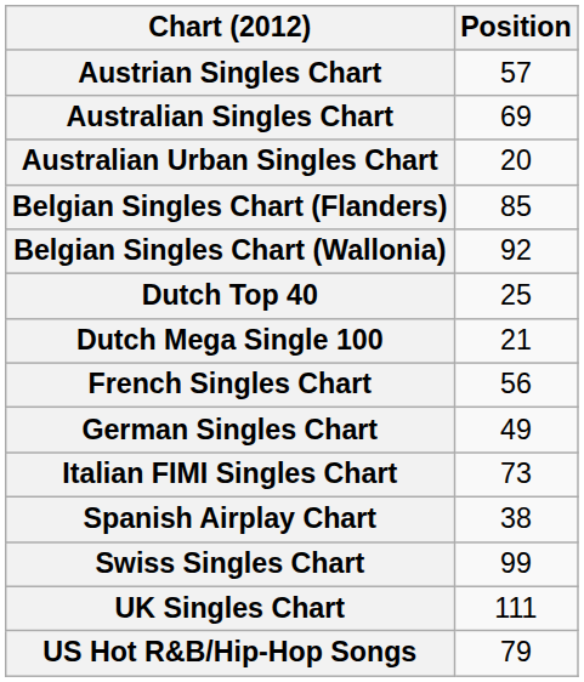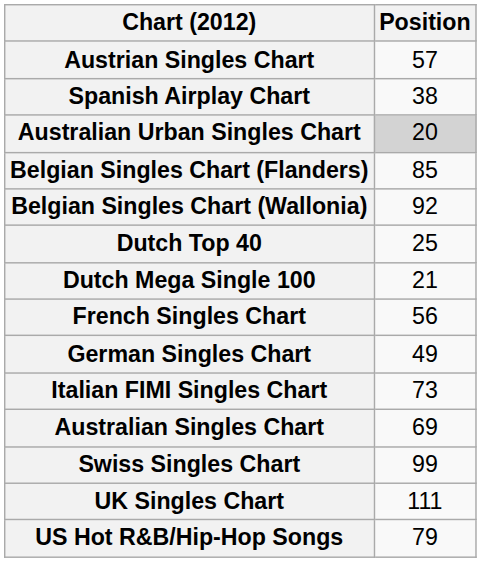rows swapped: Australian Singles Chart <-> Spanish Airplay Chart
Australian Urban Singles Chart | Position: no background -> lightgrey background
